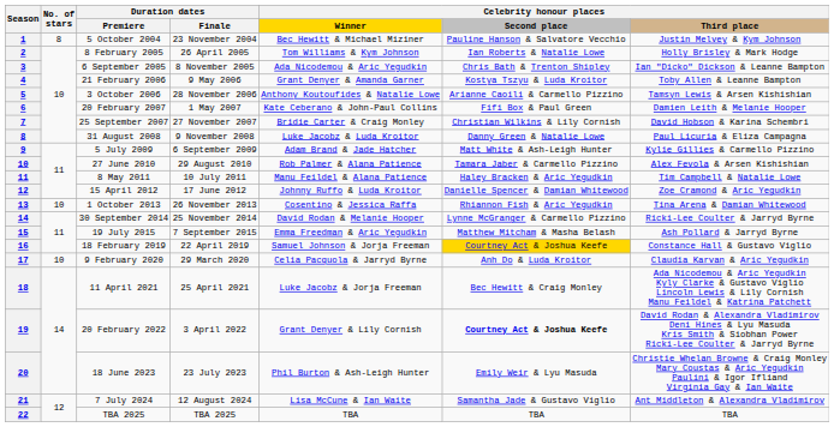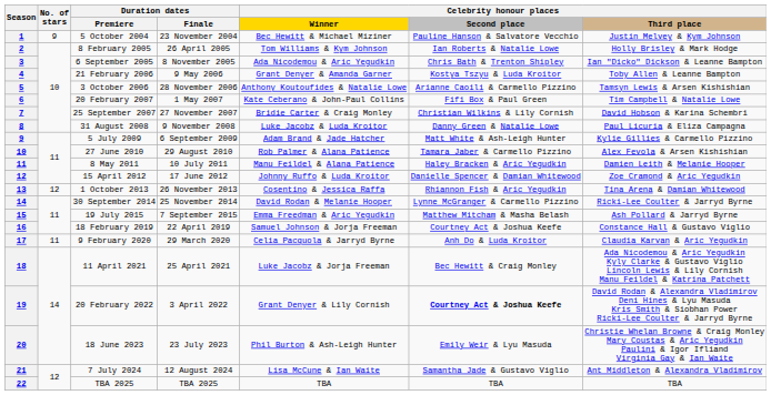5 October 2004 | No. of stars: 8 -> 9
20 February 2007 | Celebrity honour places / Third place: Damien Leith & Melanie Hooper -> Tim Campbell & Natalie Lowe
8 May 2011 | Celebrity honour places / Third place: Tim Campbell & Natalie Lowe -> Damien Leith & Melanie Hooper
1 October 2013 | No. of stars: 10 -> 12
18 February 2019 | Celebrity honour places / Second place: gold background -> no background
9 February 2020 | No. of stars: 10 -> 11
